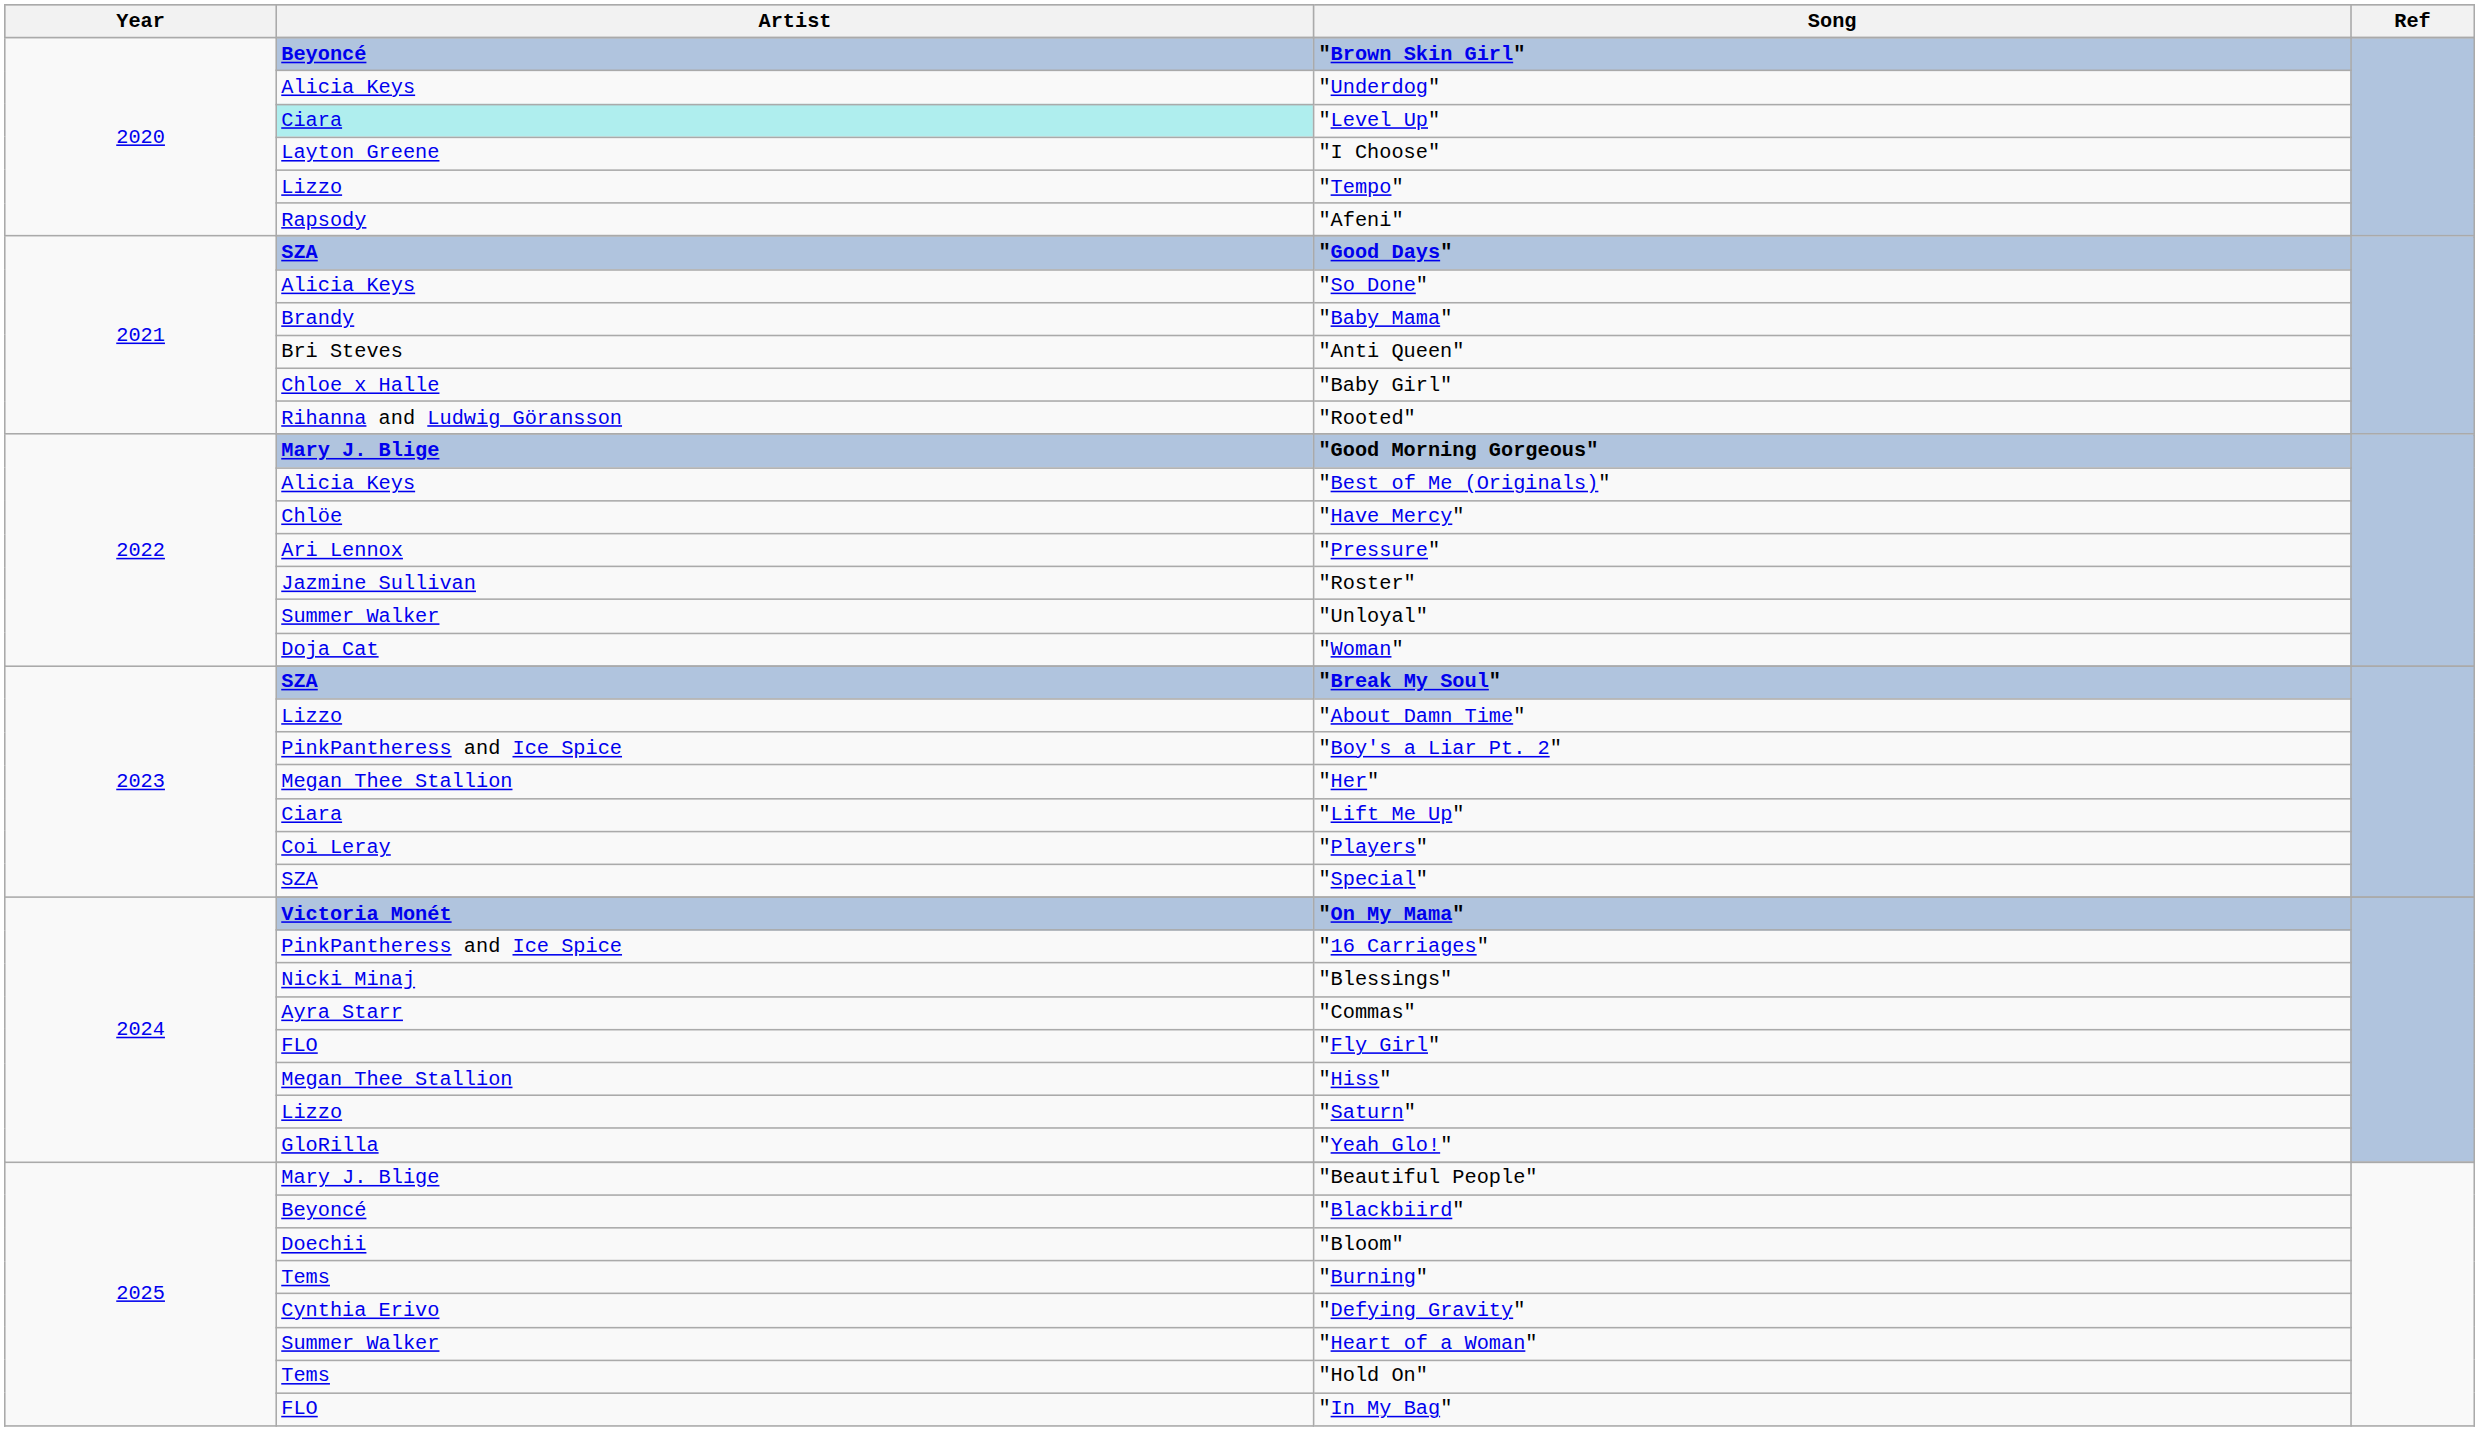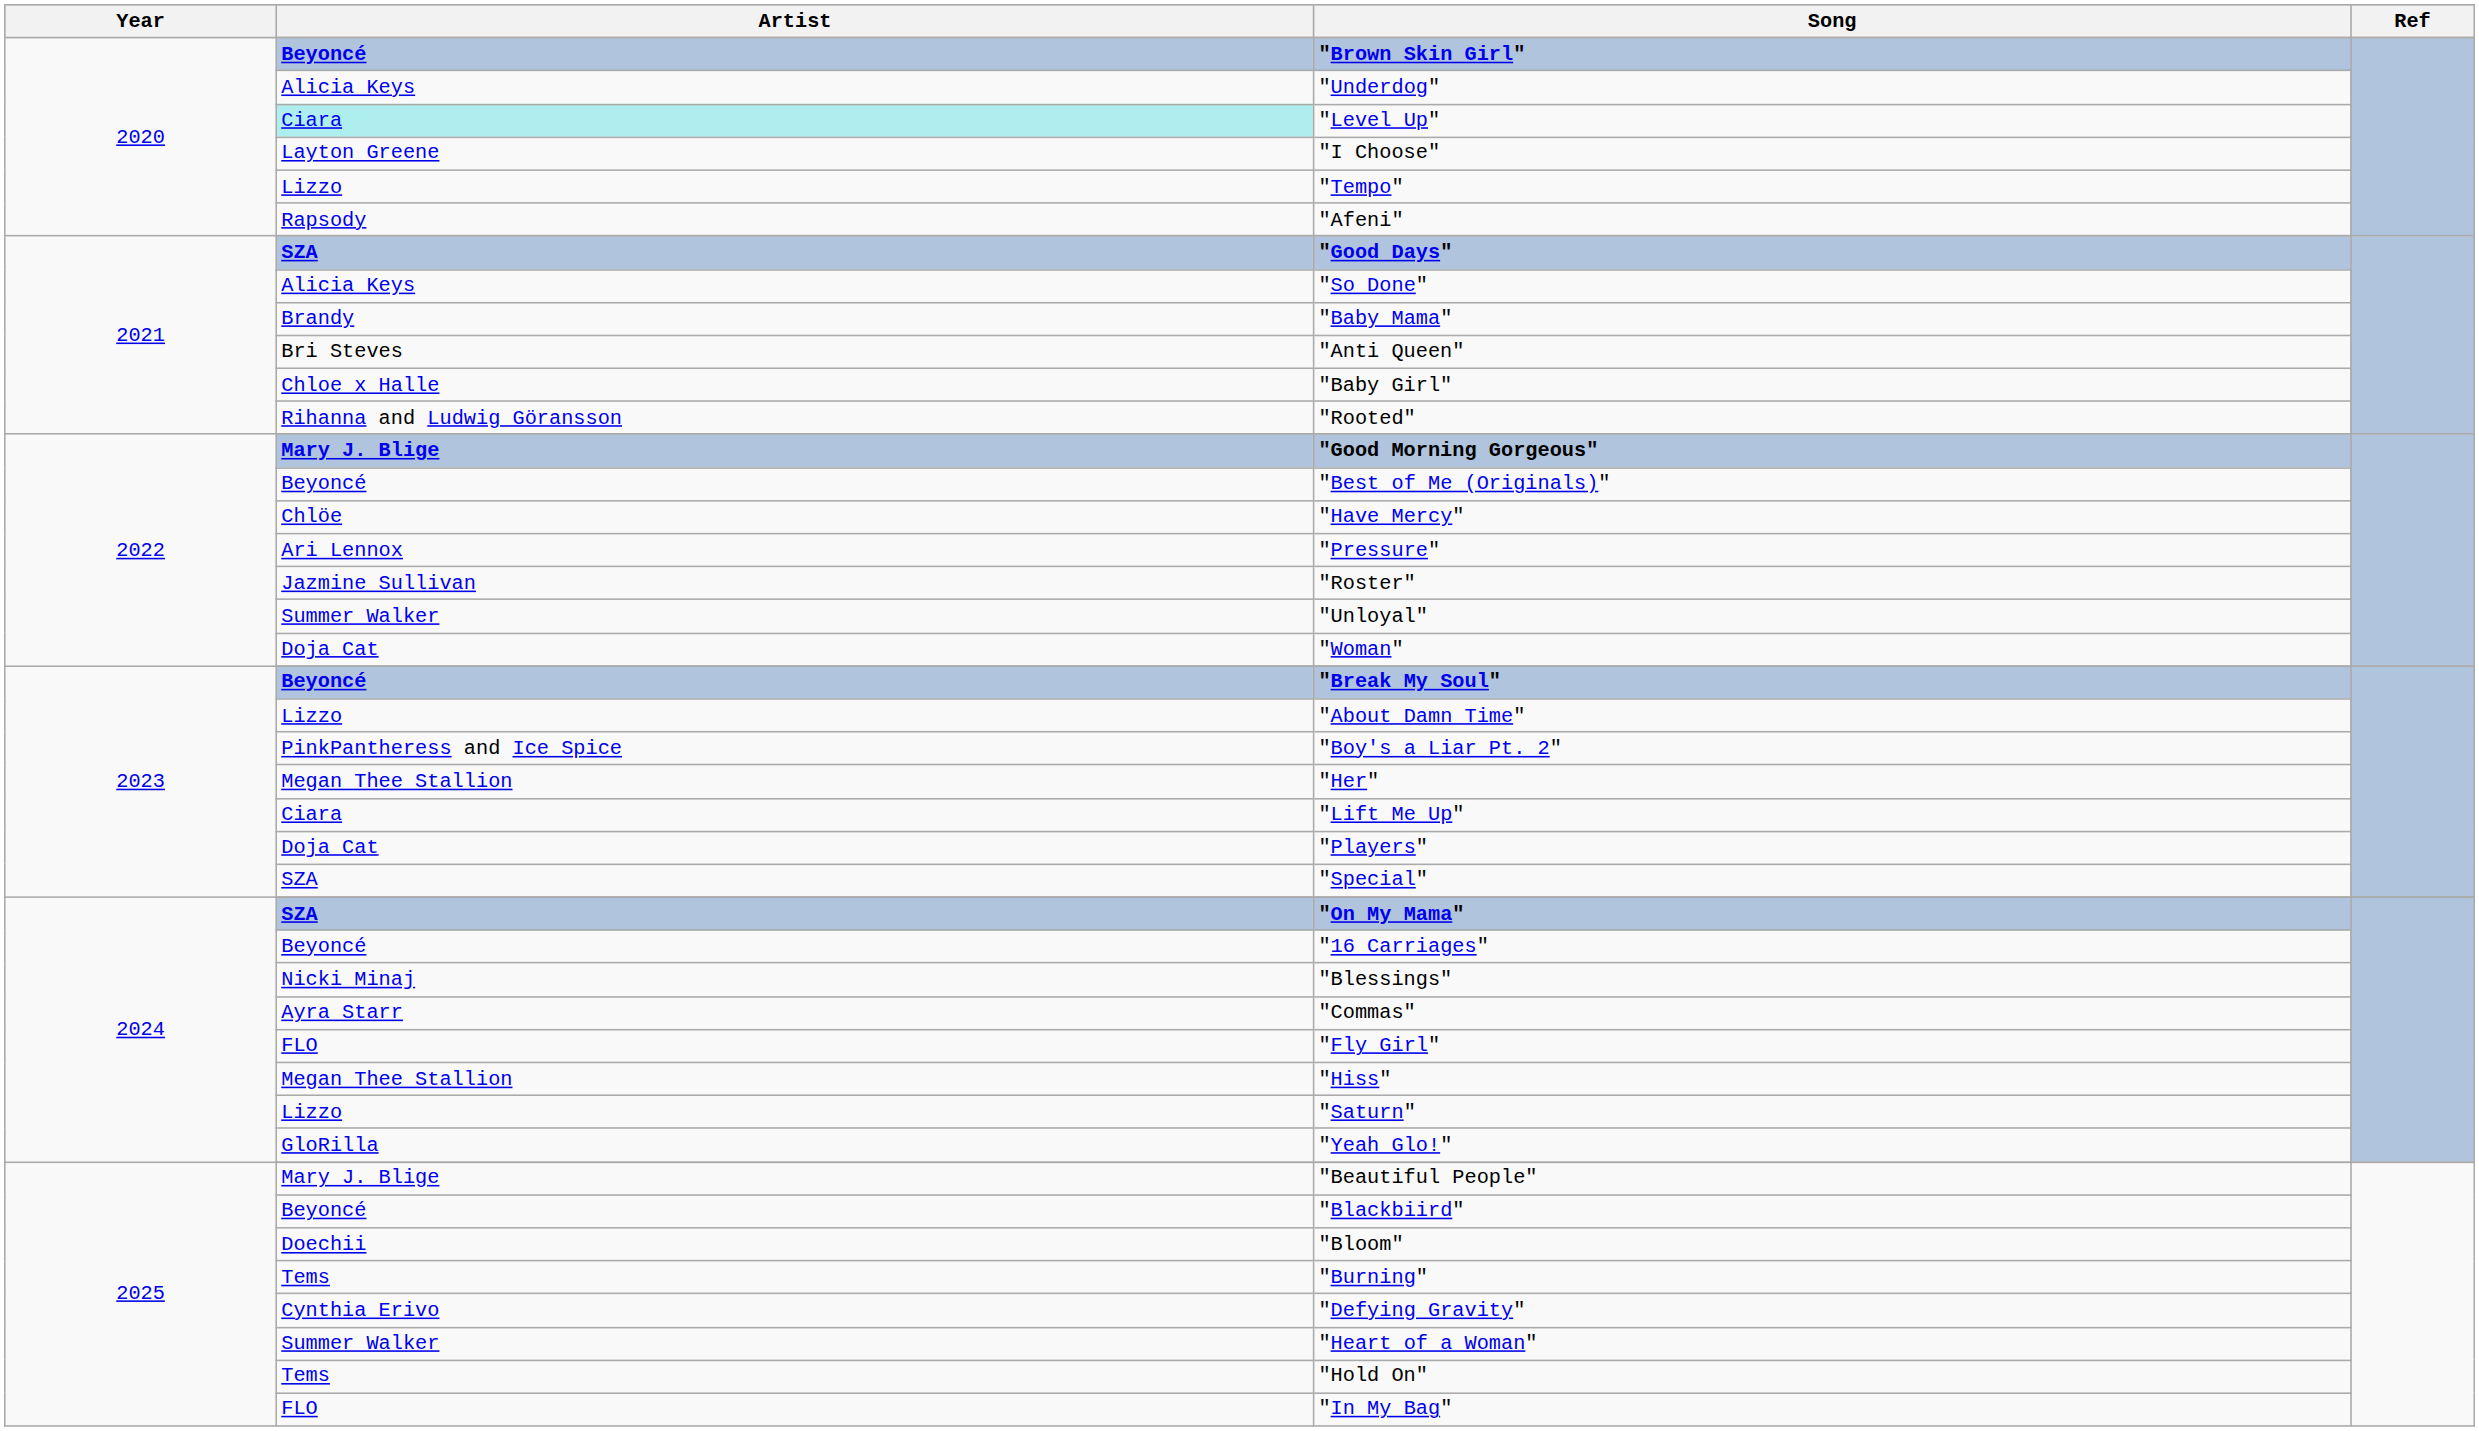"Best of Me (Originals)" | Artist: Alicia Keys -> Beyoncé
"Break My Soul" | Artist: SZA -> Beyoncé
"Players" | Artist: Coi Leray -> Doja Cat
"On My Mama" | Artist: Victoria Monét -> SZA
"16 Carriages" | Artist: PinkPantheress and Ice Spice -> Beyoncé
